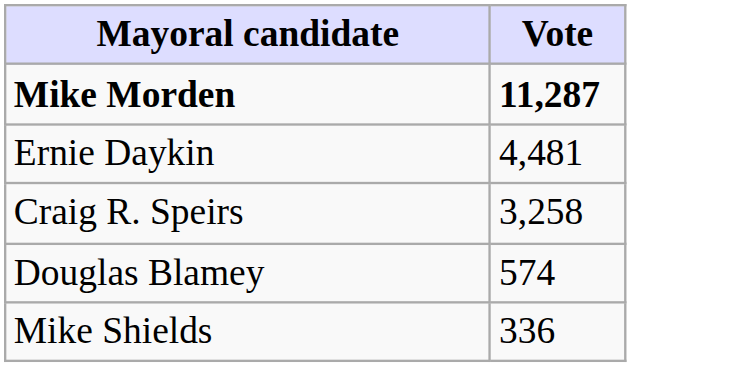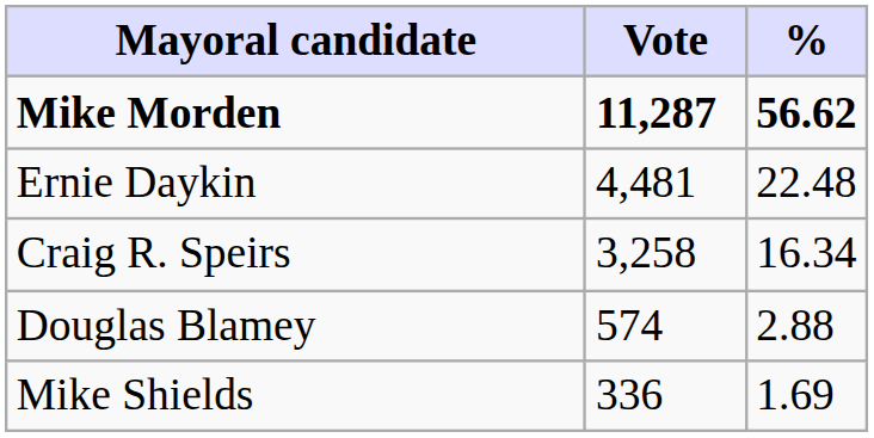+ column: % | 56.62 | 22.48 | 16.34 | 2.88 | 1.69
